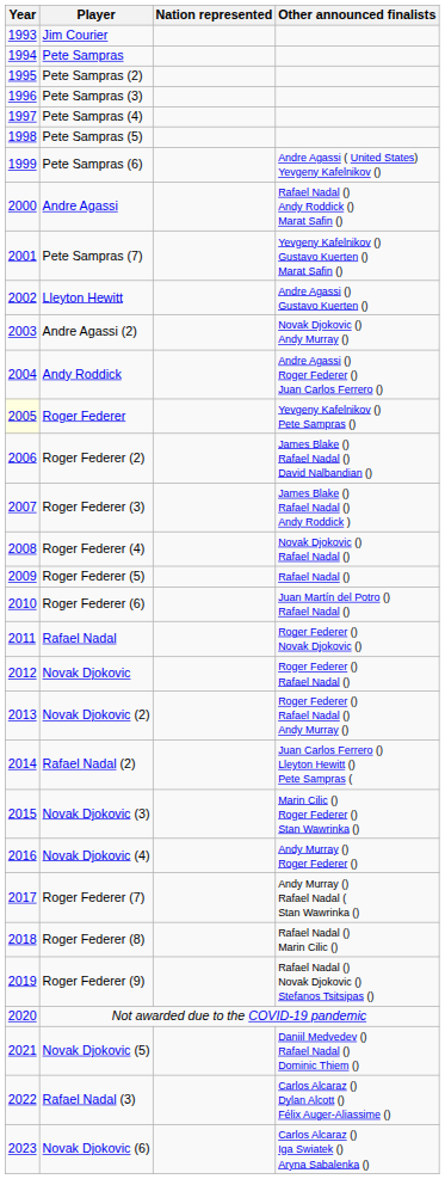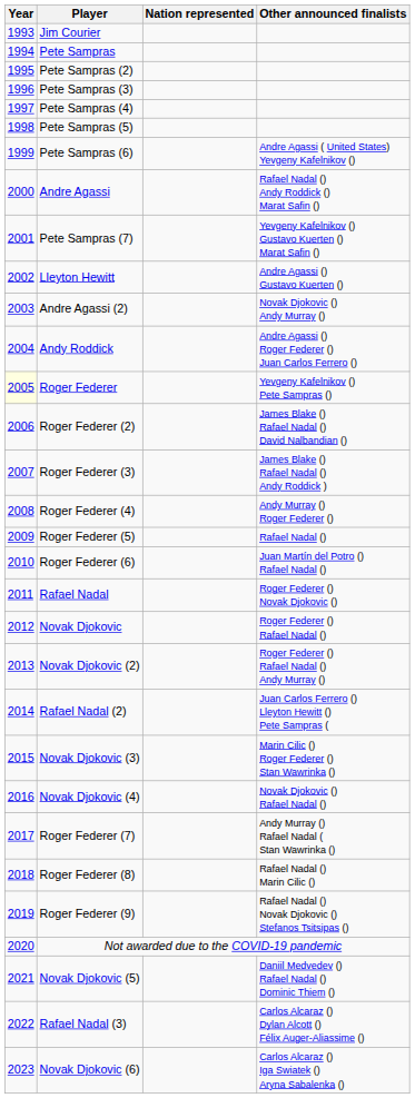Roger Federer (4) | Other announced finalists: Novak Djokovic () Rafael Nadal () -> Andy Murray () Roger Federer ()
Novak Djokovic (4) | Other announced finalists: Andy Murray () Roger Federer () -> Novak Djokovic () Rafael Nadal ()
